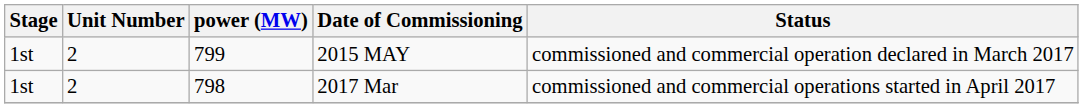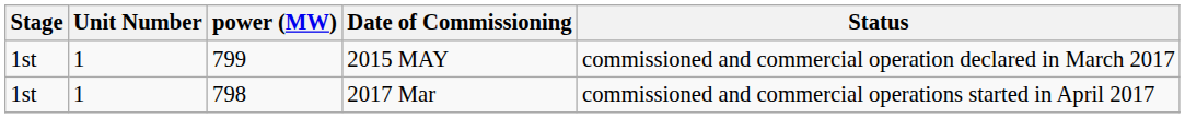2015 MAY | Unit Number: 2 -> 1
2017 Mar | Unit Number: 2 -> 1
